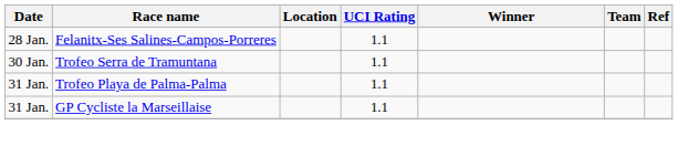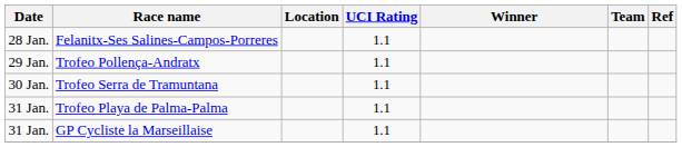+ row: 29 Jan. | Trofeo Pollença-Andratx | 1.1
